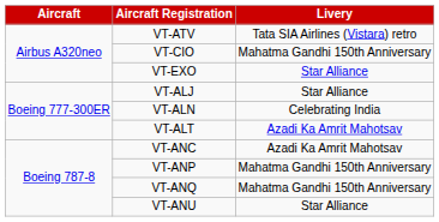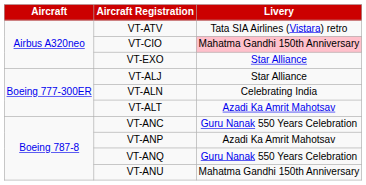VT-CIO | Livery: no background -> pink background
VT-ANC | Livery: Azadi Ka Amrit Mahotsav -> Guru Nanak 550 Years Celebration
VT-ANP | Livery: Mahatma Gandhi 150th Anniversary -> Azadi Ka Amrit Mahotsav
VT-ANQ | Livery: Mahatma Gandhi 150th Anniversary -> Guru Nanak 550 Years Celebration
VT-ANU | Livery: Star Alliance -> Mahatma Gandhi 150th Anniversary
